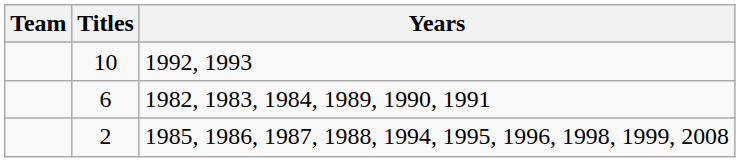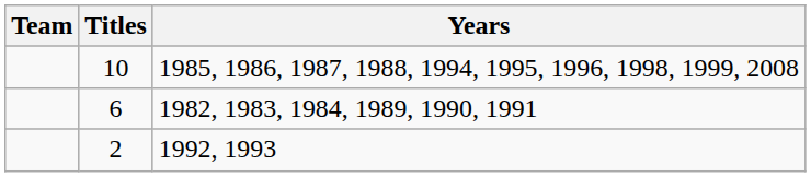10 | Years: 1992, 1993 -> 1985, 1986, 1987, 1988, 1994, 1995, 1996, 1998, 1999, 2008
2 | Years: 1985, 1986, 1987, 1988, 1994, 1995, 1996, 1998, 1999, 2008 -> 1992, 1993
